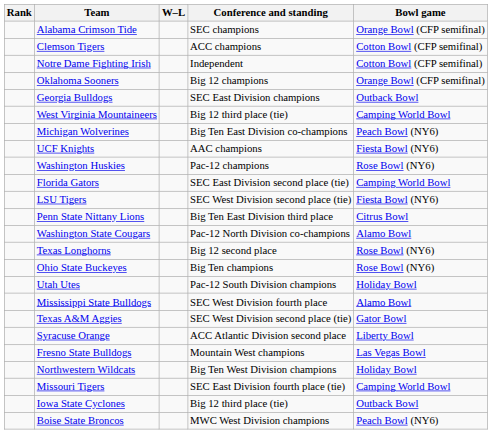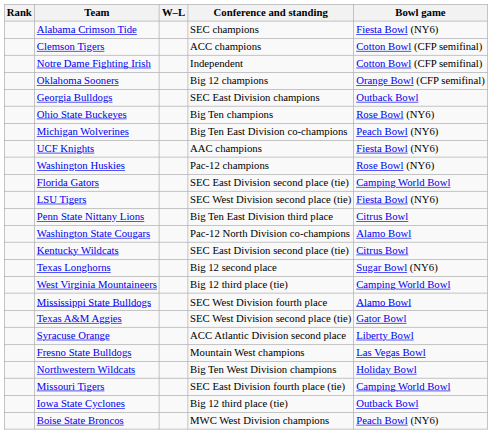Alabama Crimson Tide | Bowl game: Orange Bowl (CFP semifinal) -> Fiesta Bowl (NY6)
rows swapped: Ohio State Buckeyes <-> West Virginia Mountaineers
+ row: Kentucky Wildcats | SEC East Division second place (tie) | Citrus Bowl
Texas Longhorns | Bowl game: Rose Bowl (NY6) -> Sugar Bowl (NY6)
- row: Utah Utes | Pac-12 South Division champions | Holiday Bowl
